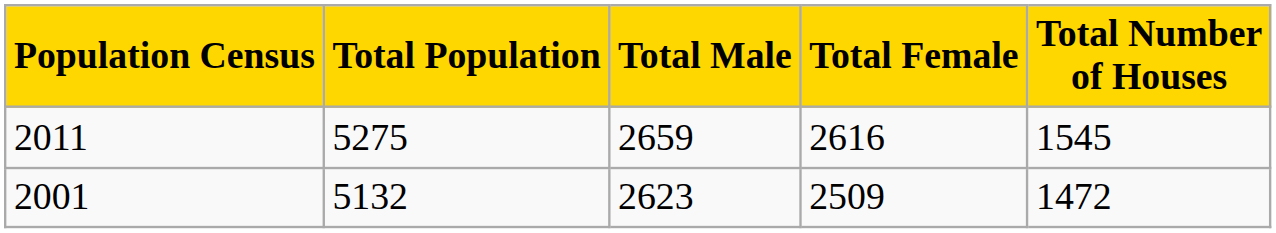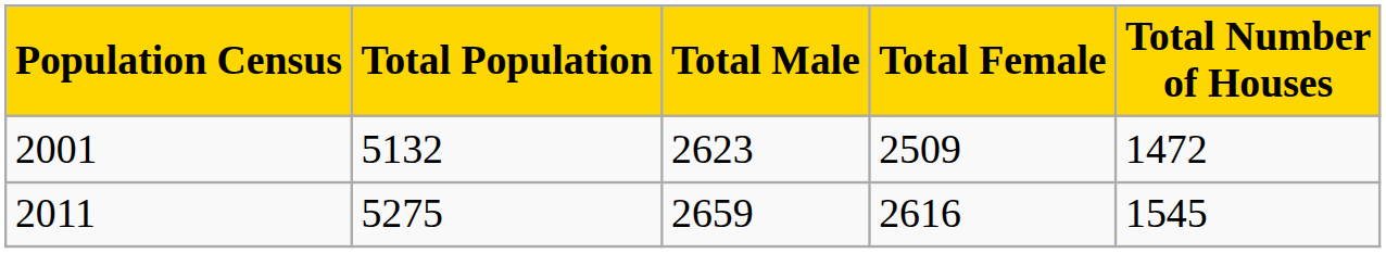rows swapped: 2011 <-> 2001
